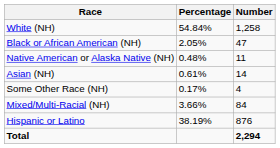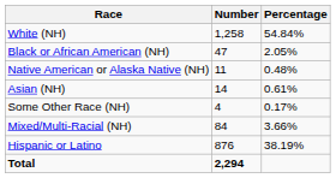columns swapped: Number <-> Percentage
